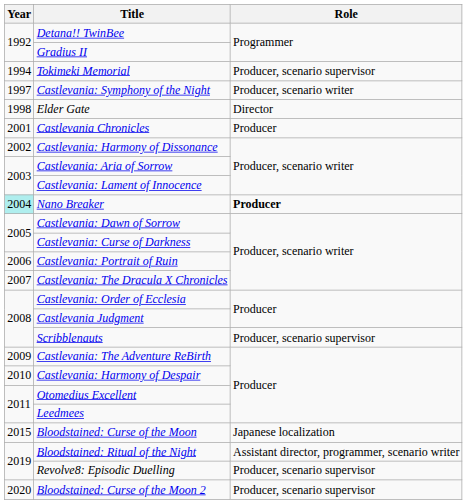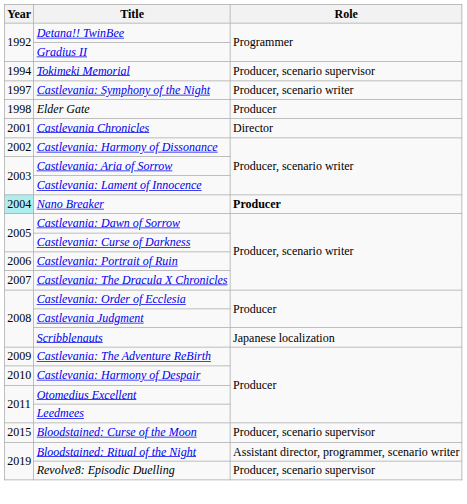Elder Gate | Role: Director -> Producer
Castlevania Chronicles | Role: Producer -> Director
Scribblenauts | Role: Producer, scenario supervisor -> Japanese localization
Bloodstained: Curse of the Moon | Role: Japanese localization -> Producer, scenario supervisor
- row: 2020 | Bloodstained: Curse of the Moon 2 | Producer, scenario supervisor
